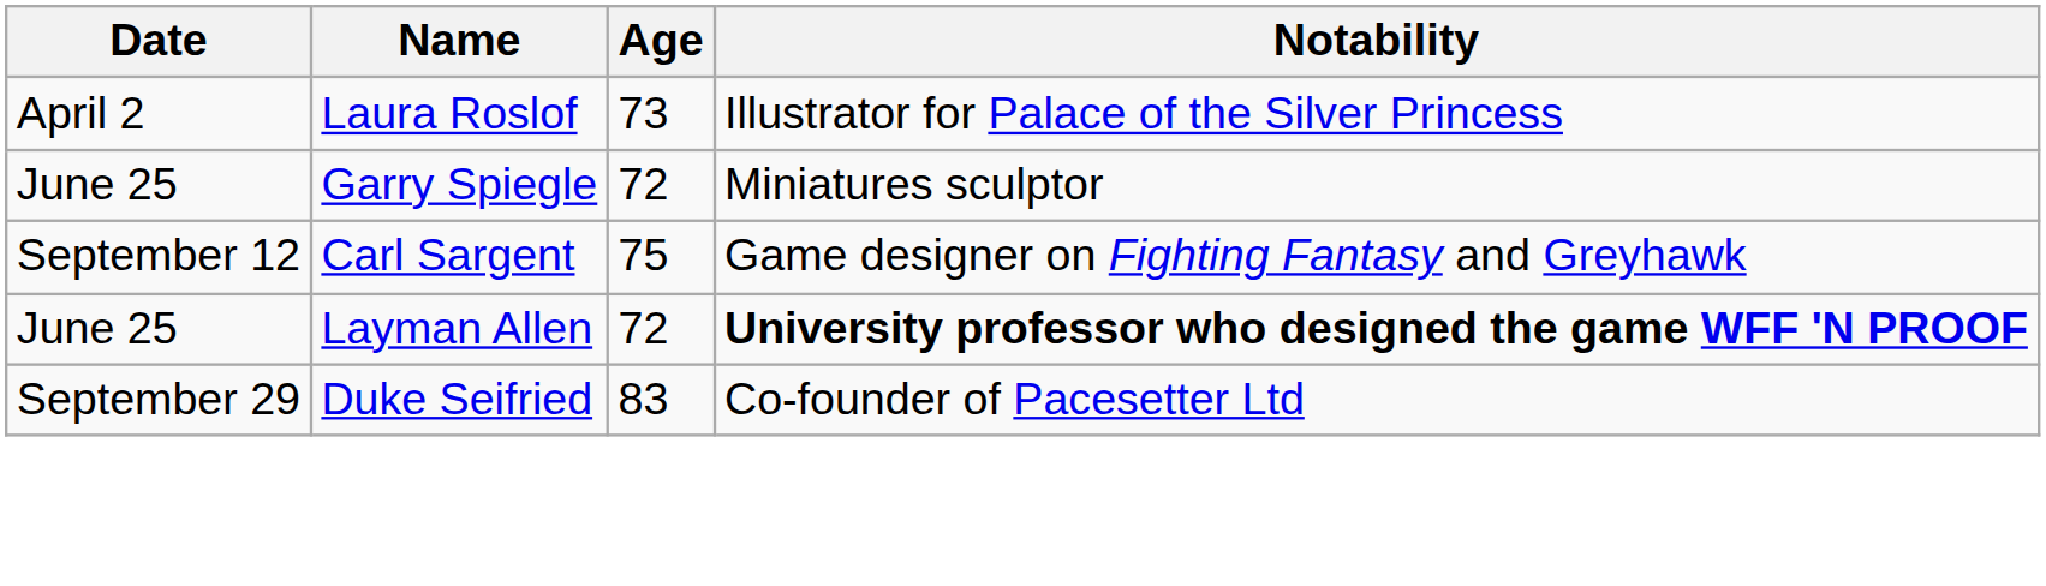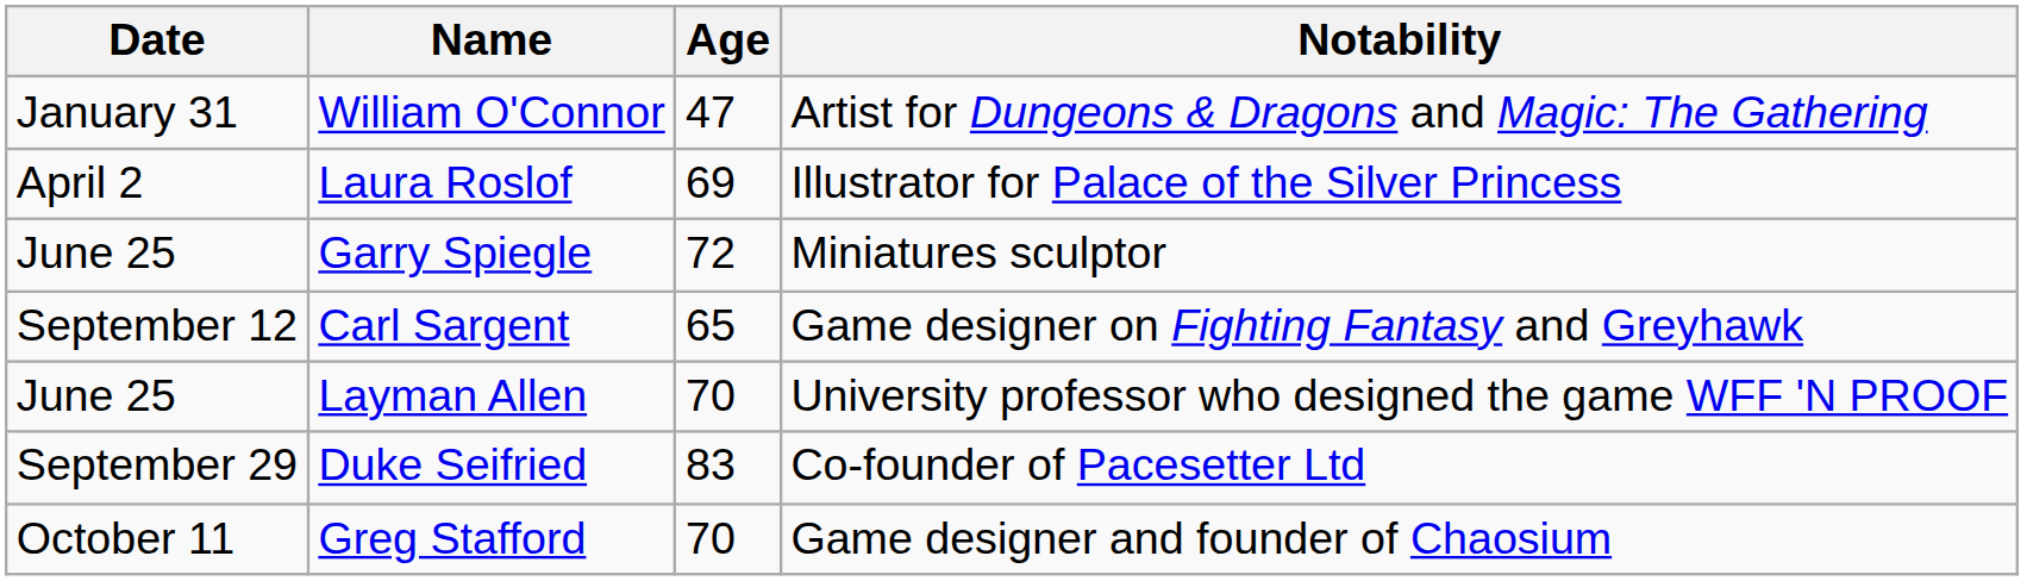+ row: January 31 | William O'Connor | 47 | Artist for Dungeons & Dragons and Magic: The Gathering
Laura Roslof | Age: 73 -> 69
Carl Sargent | Age: 75 -> 65
Layman Allen | Age: 72 -> 70
Layman Allen | Notability: bold -> normal
+ row: October 11 | Greg Stafford | 70 | Game designer and founder of Chaosium
